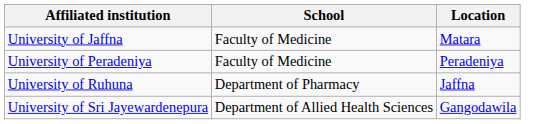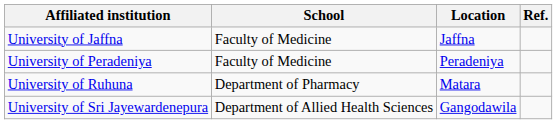+ column: Ref.
University of Jaffna | Location: Matara -> Jaffna
University of Ruhuna | Location: Jaffna -> Matara
